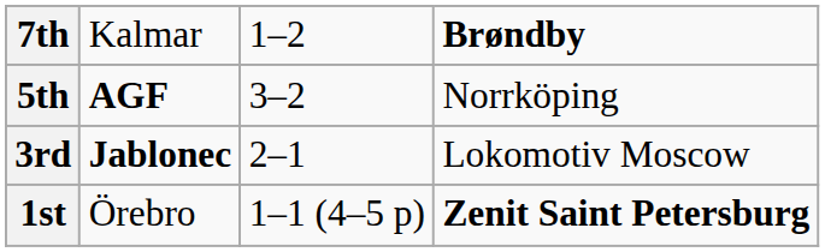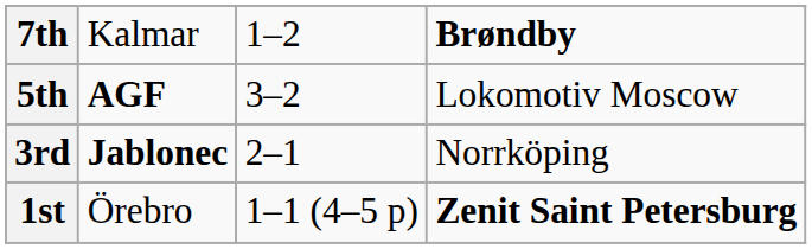5th | column 4: Norrköping -> Lokomotiv Moscow
3rd | column 4: Lokomotiv Moscow -> Norrköping
